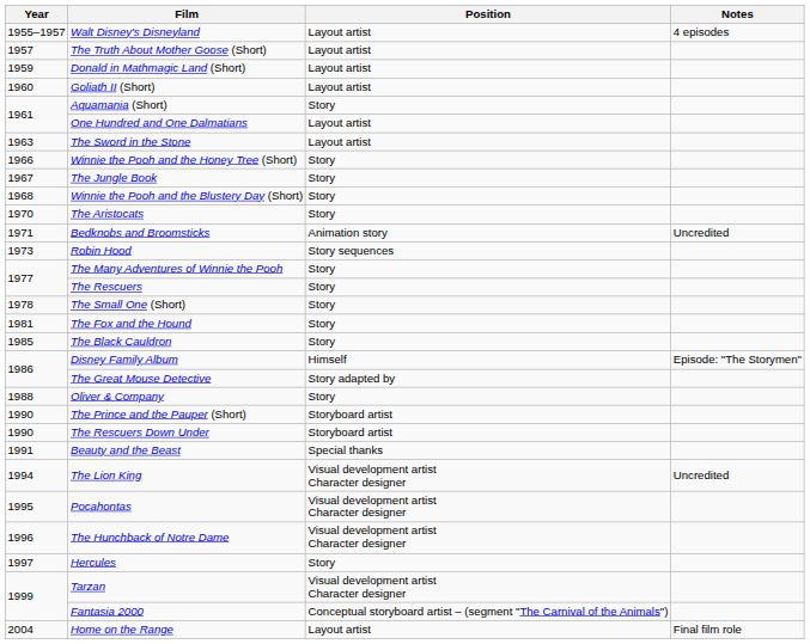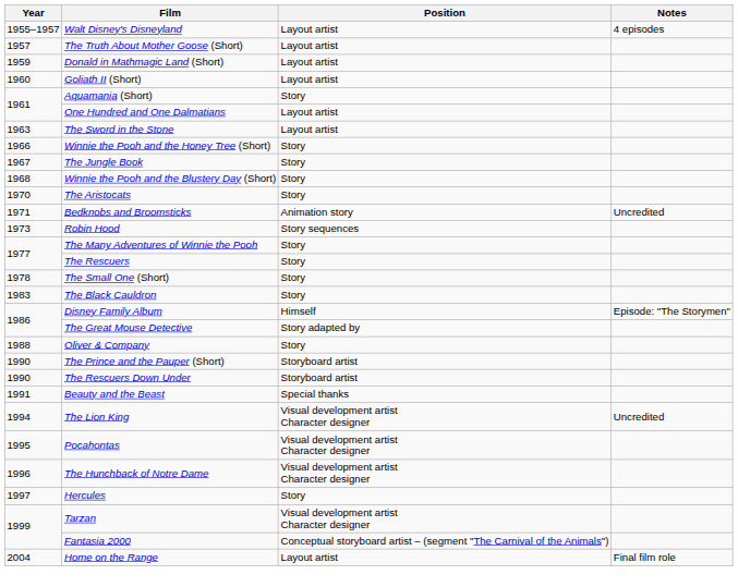- row: 1981 | The Fox and the Hound | Story
The Black Cauldron | Year: 1985 -> 1983
